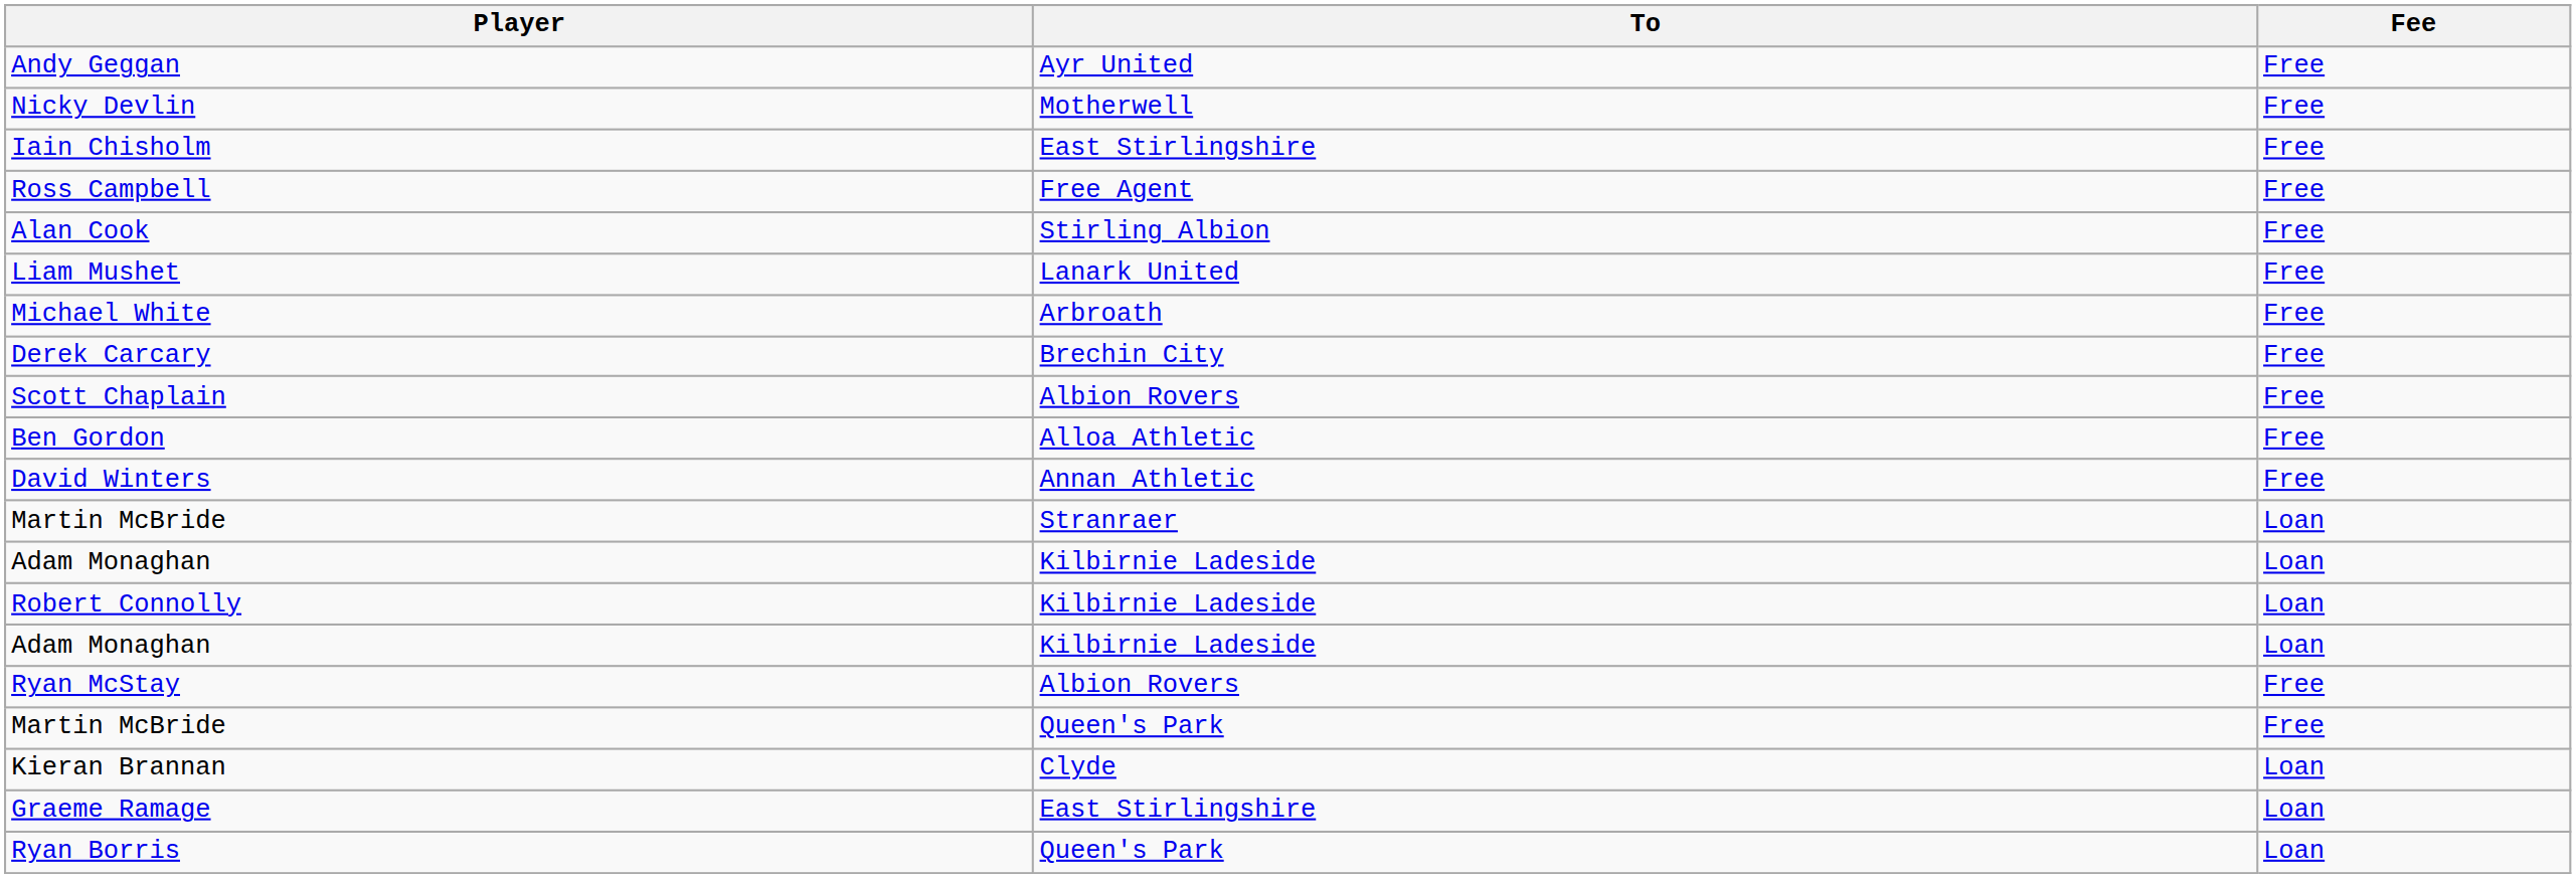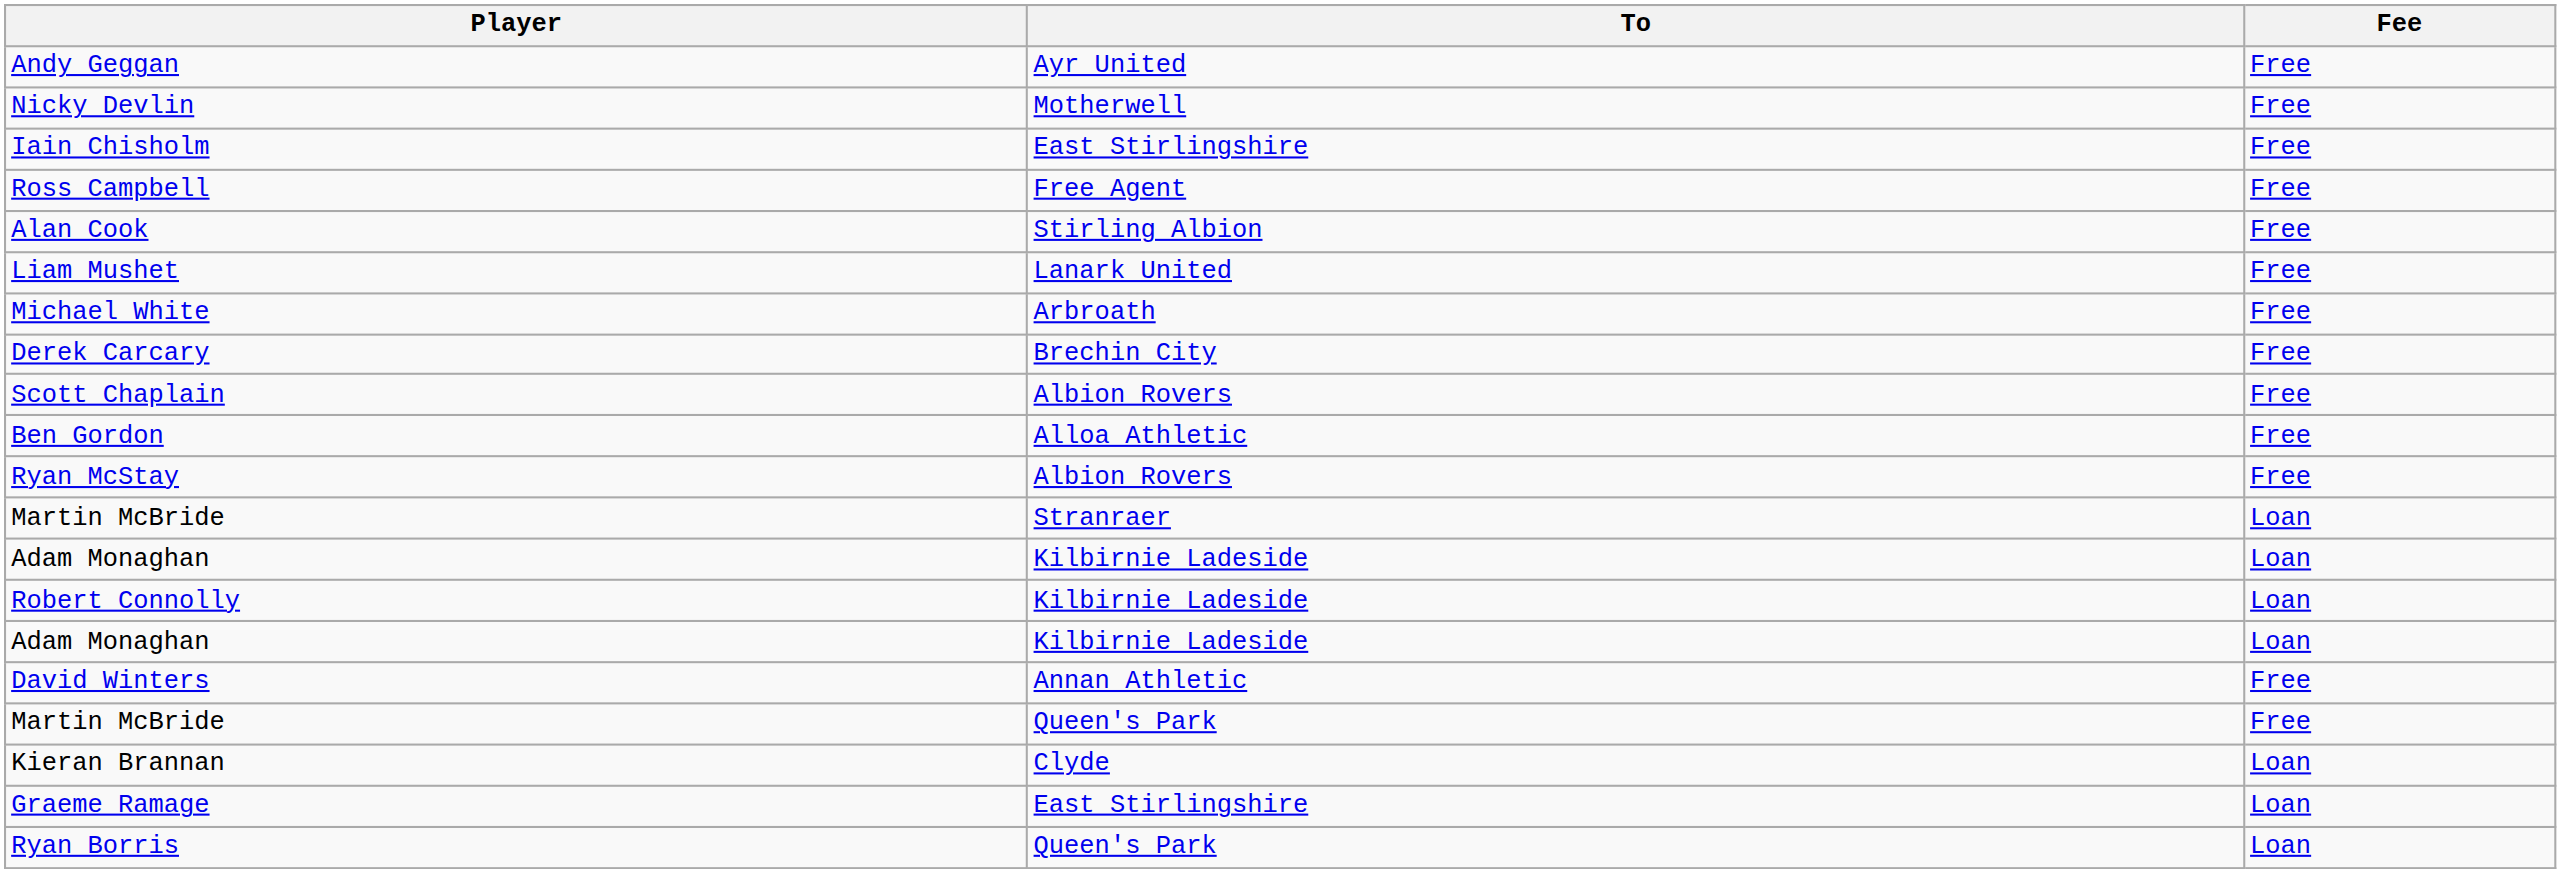rows swapped: Ryan McStay <-> David Winters
